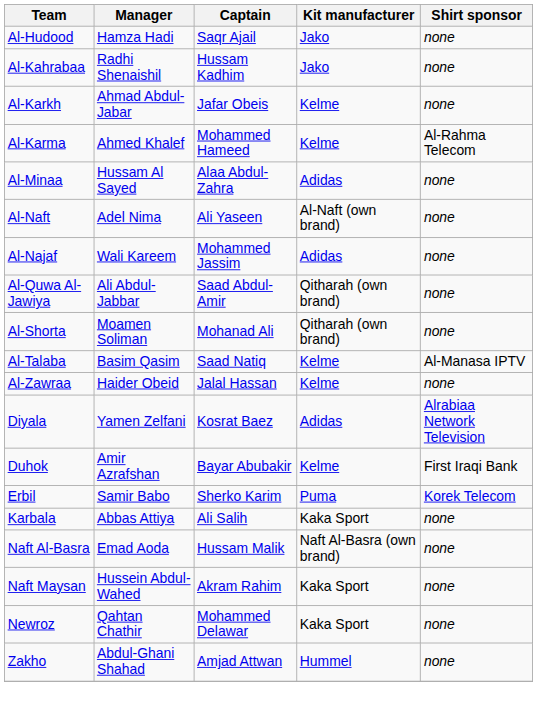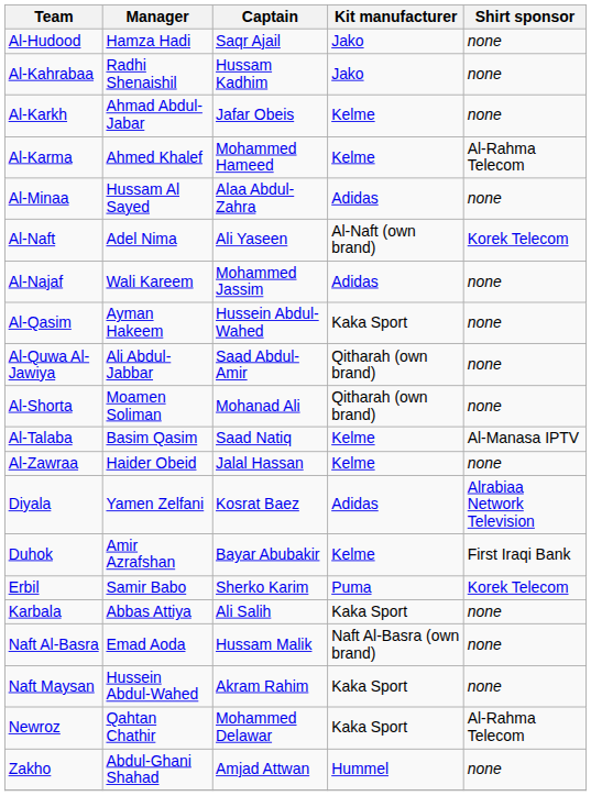Al-Naft | Shirt sponsor: none -> Korek Telecom
+ row: Al-Qasim | Ayman Hakeem | Hussein Abdul-Wahed | Kaka Sport | none
Newroz | Shirt sponsor: none -> Al-Rahma Telecom
